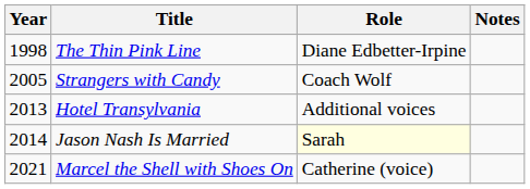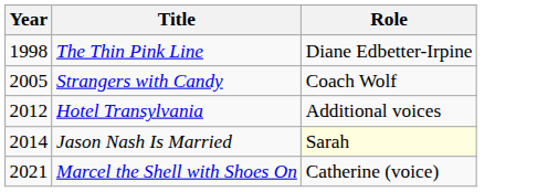- column: Notes
Hotel Transylvania | Year: 2013 -> 2012
